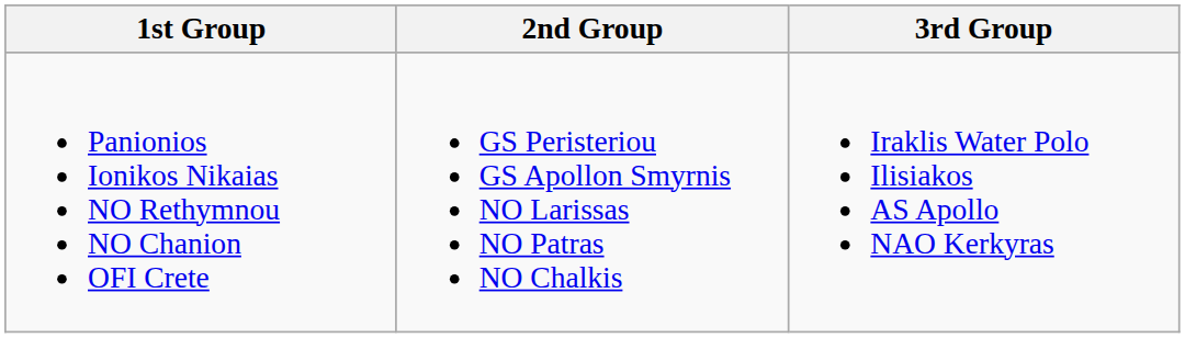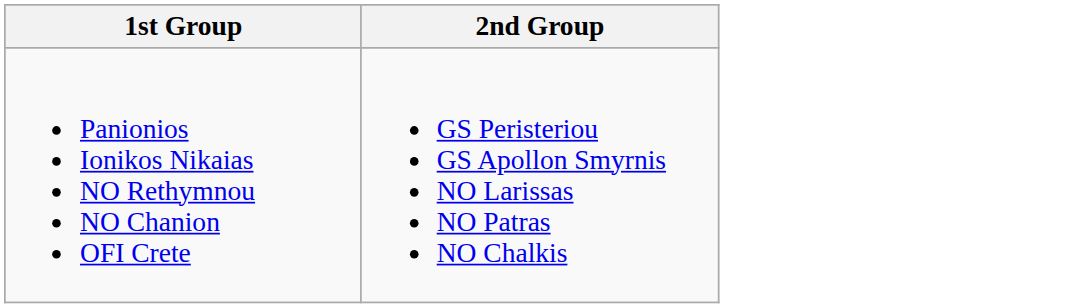- column: 3rd Group | Iraklis Water Polo Ilisiakos AS Apollo NAO Kerkyras
